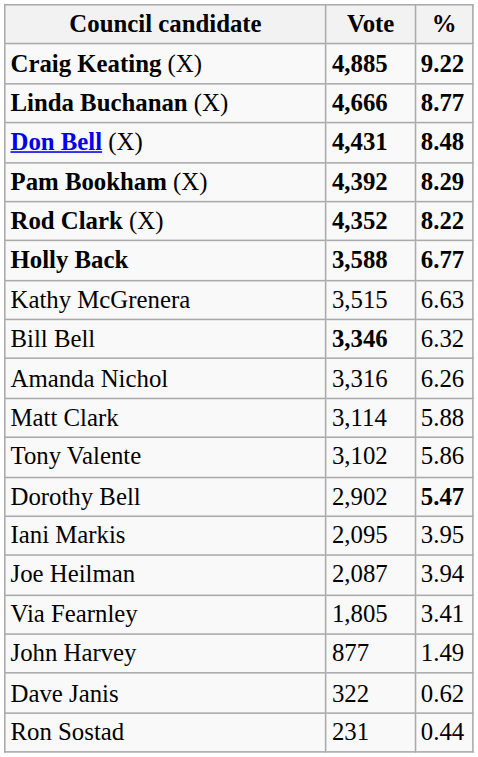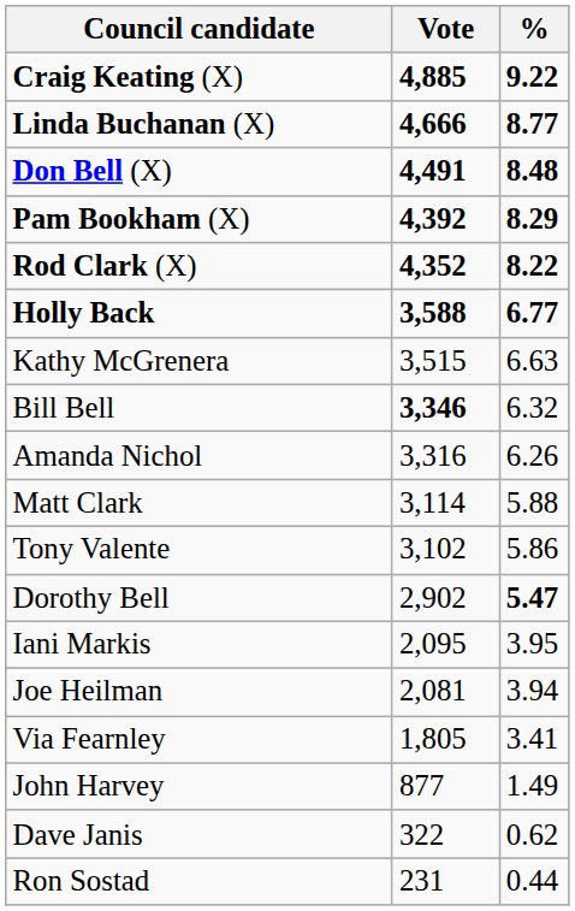Don Bell (X) | Vote: 4,431 -> 4,491
Joe Heilman | Vote: 2,087 -> 2,081
